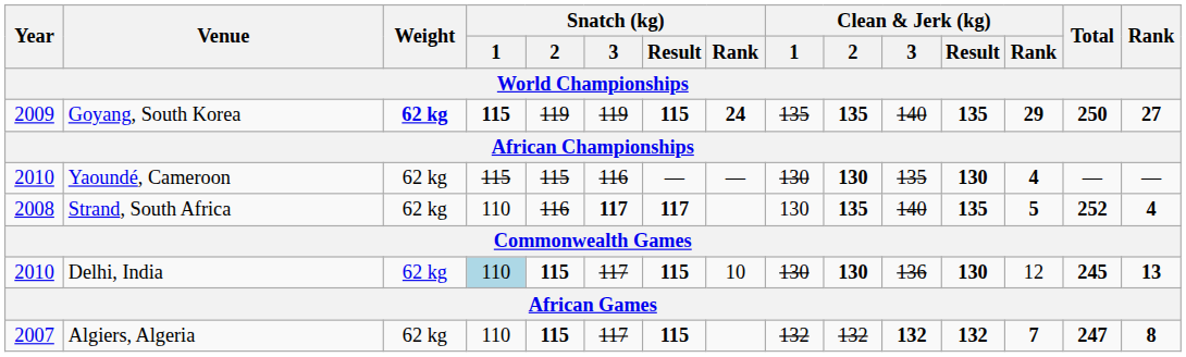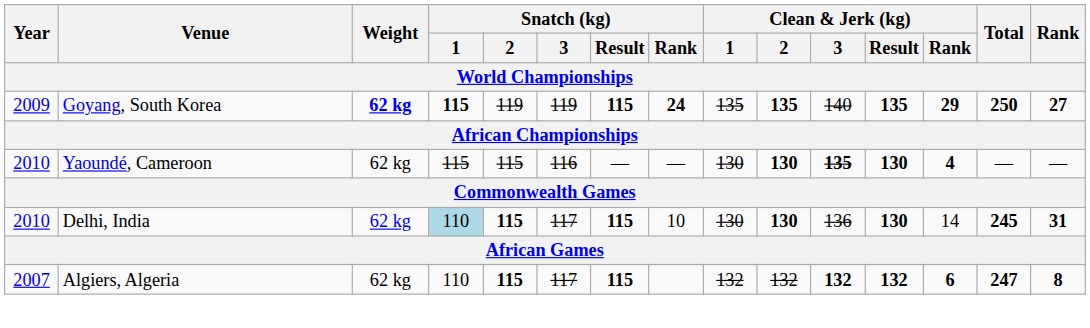Yaoundé, Cameroon | Clean & Jerk (kg) / 3: normal -> bold
- row: 2008 | Strand, South Africa | 62 kg | 110 | 116 | 117 | 117 | 130 | 135 | 140 | 135 | 5 | 252 | 4
Delhi, India | Clean & Jerk (kg) / Rank: 12 -> 14
Delhi, India | Rank: 13 -> 31
Algiers, Algeria | Clean & Jerk (kg) / Rank: 7 -> 6
